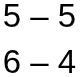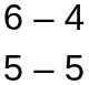rows swapped: 5 – 5 <-> 6 – 4
